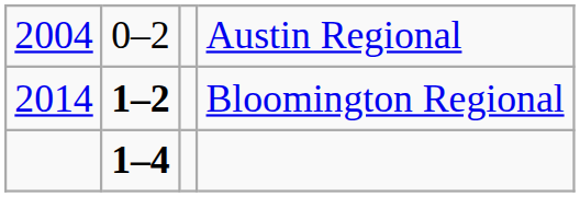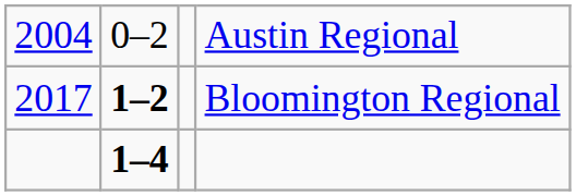Bloomington Regional | column 1: 2014 -> 2017
